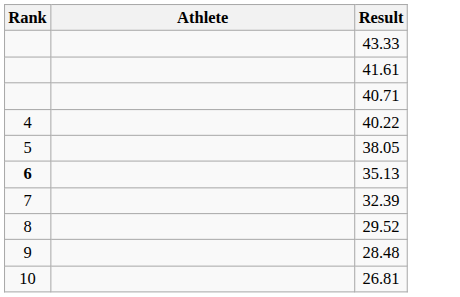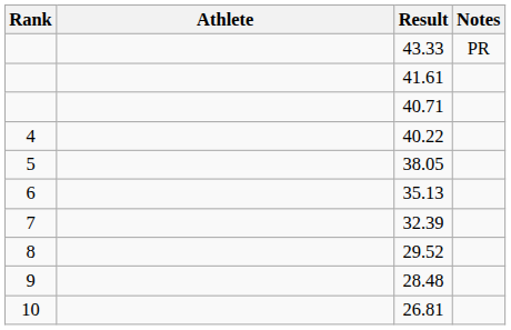+ column: Notes | PR
35.13 | Rank: bold -> normal
